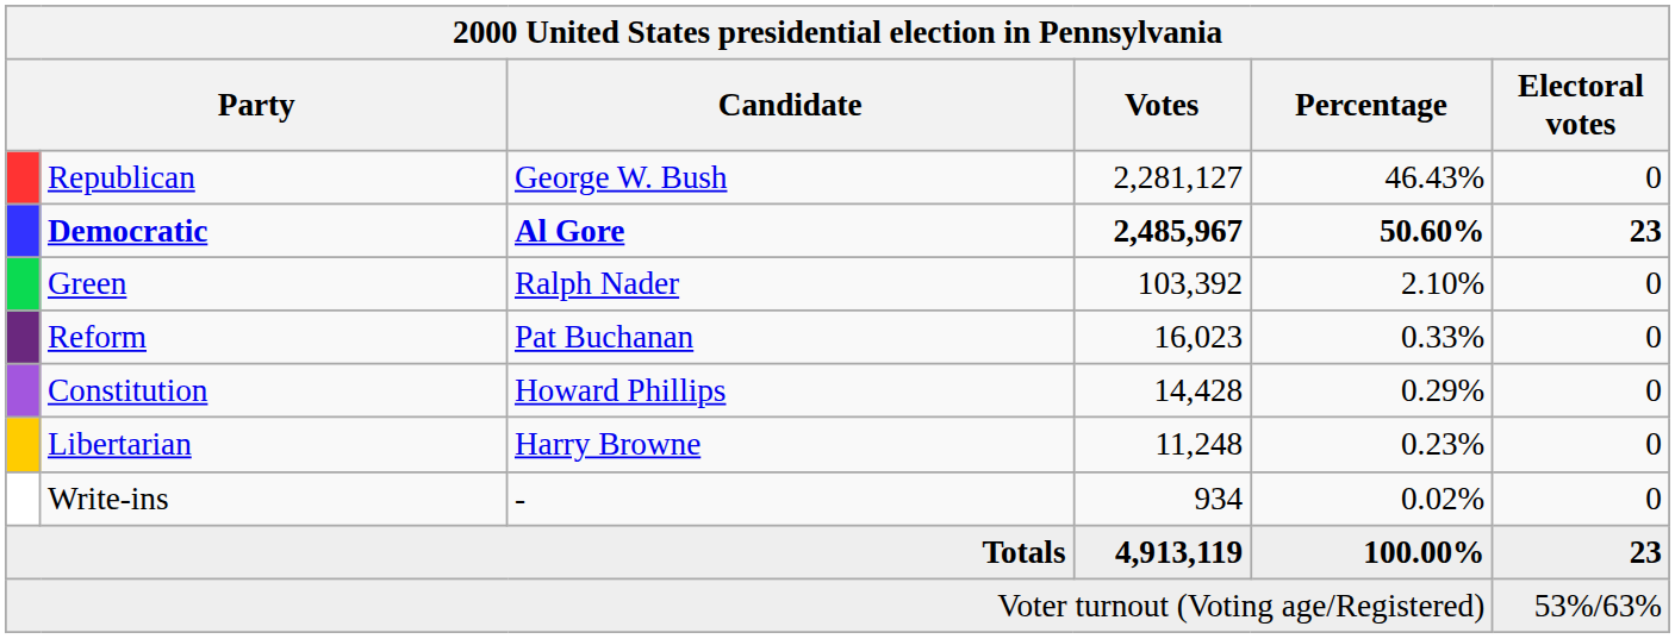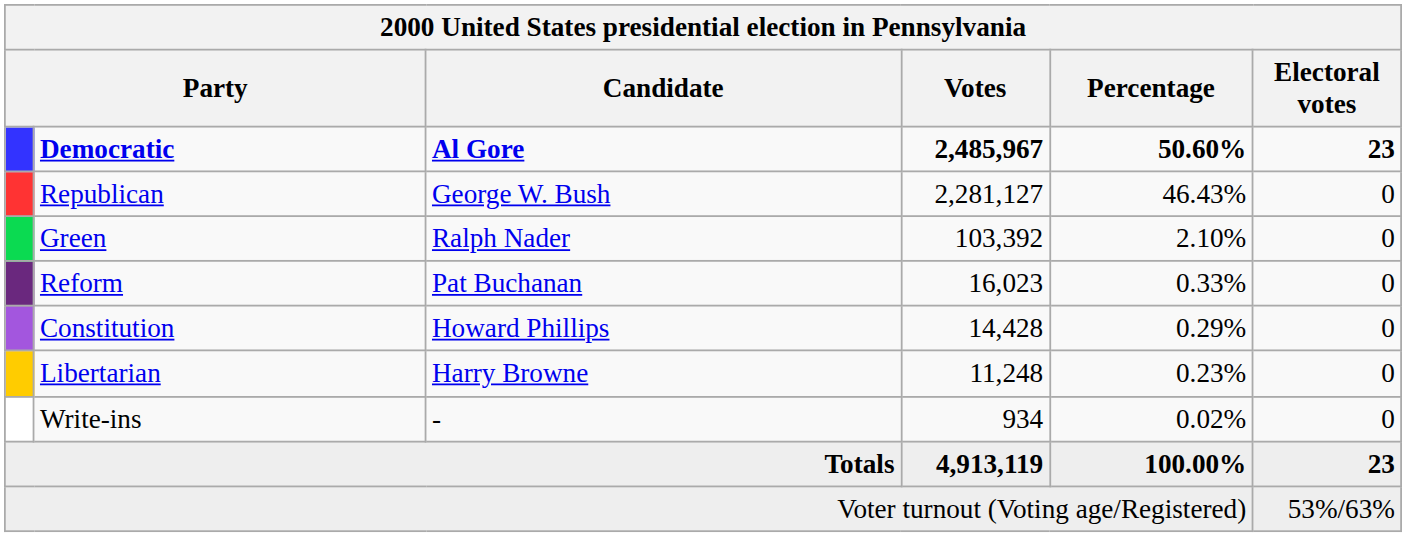rows swapped: Democratic <-> Republican
